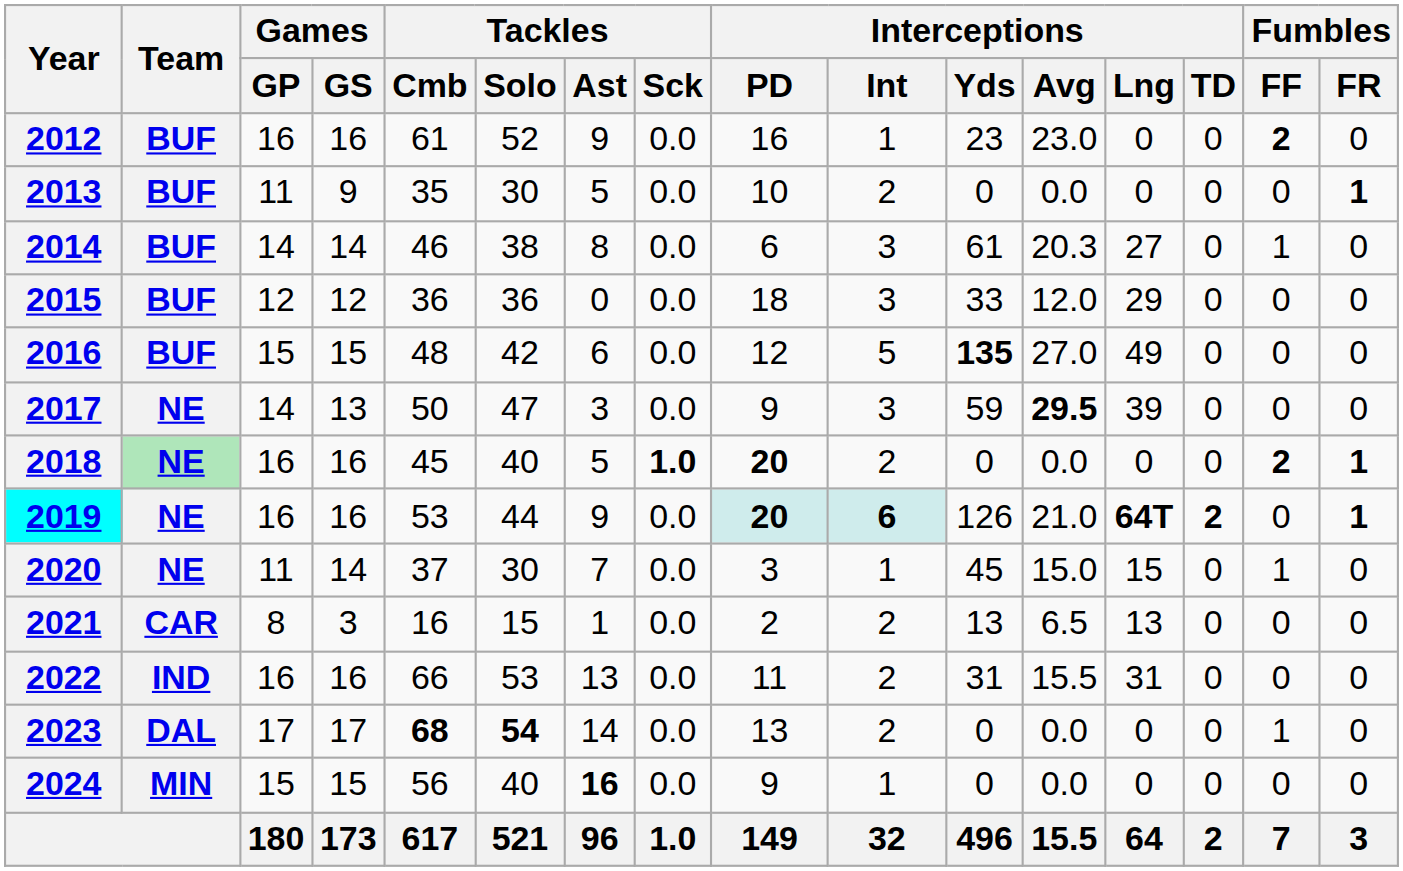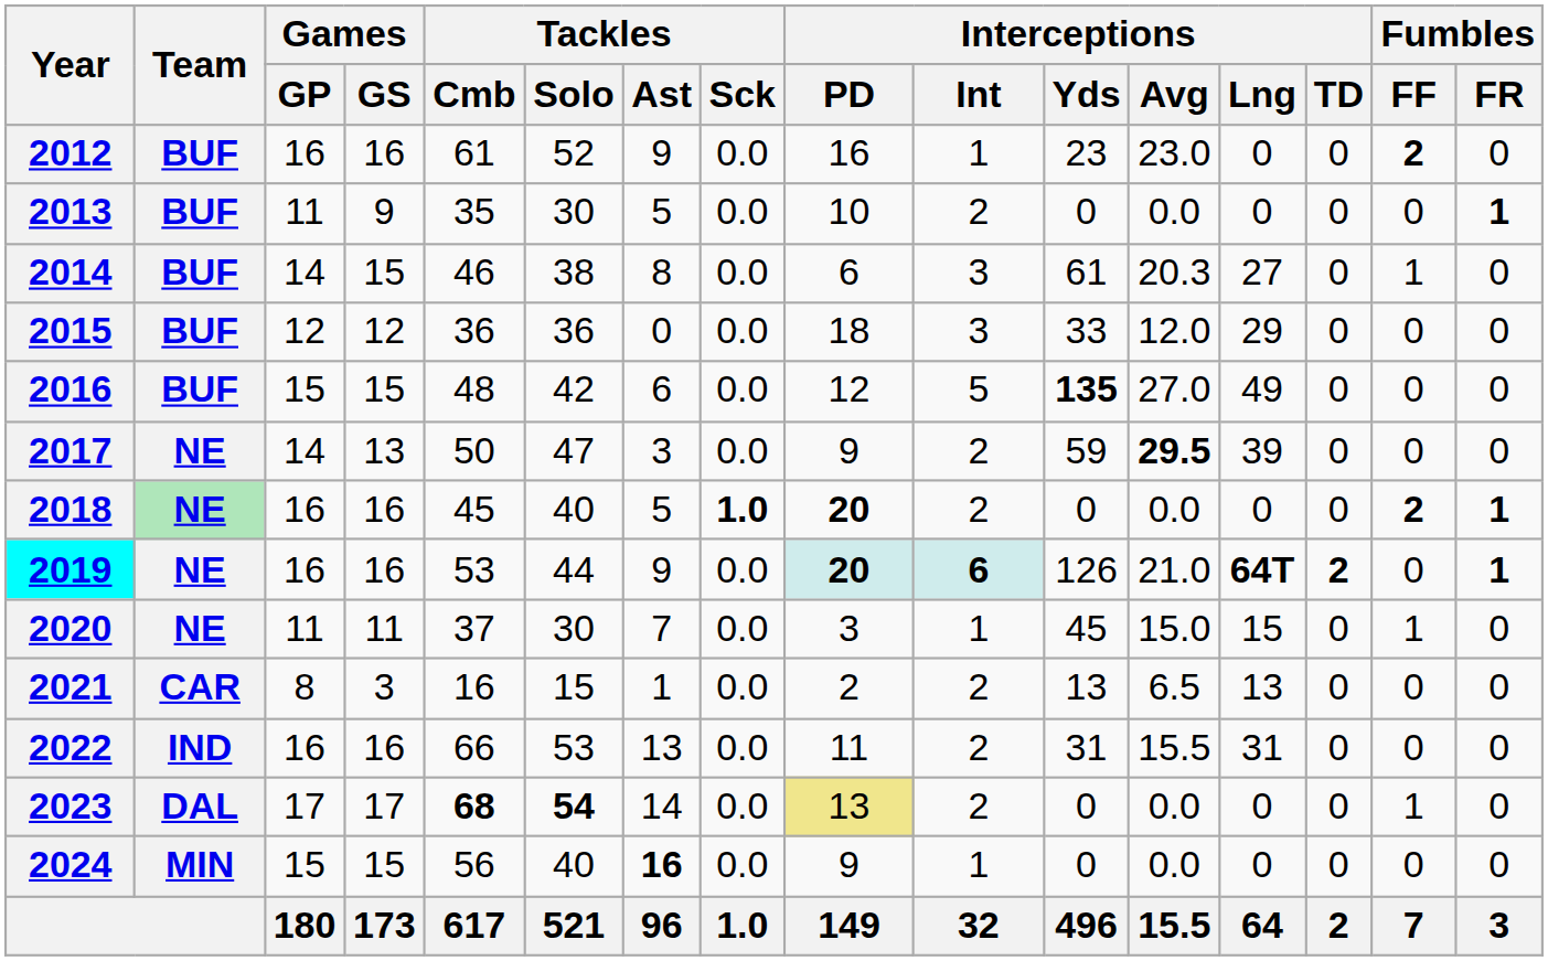2014 | Games / GS: 14 -> 15
2017 | Interceptions / Int: 3 -> 2
2020 | Games / GS: 14 -> 11
2023 | Interceptions / PD: no background -> khaki background
